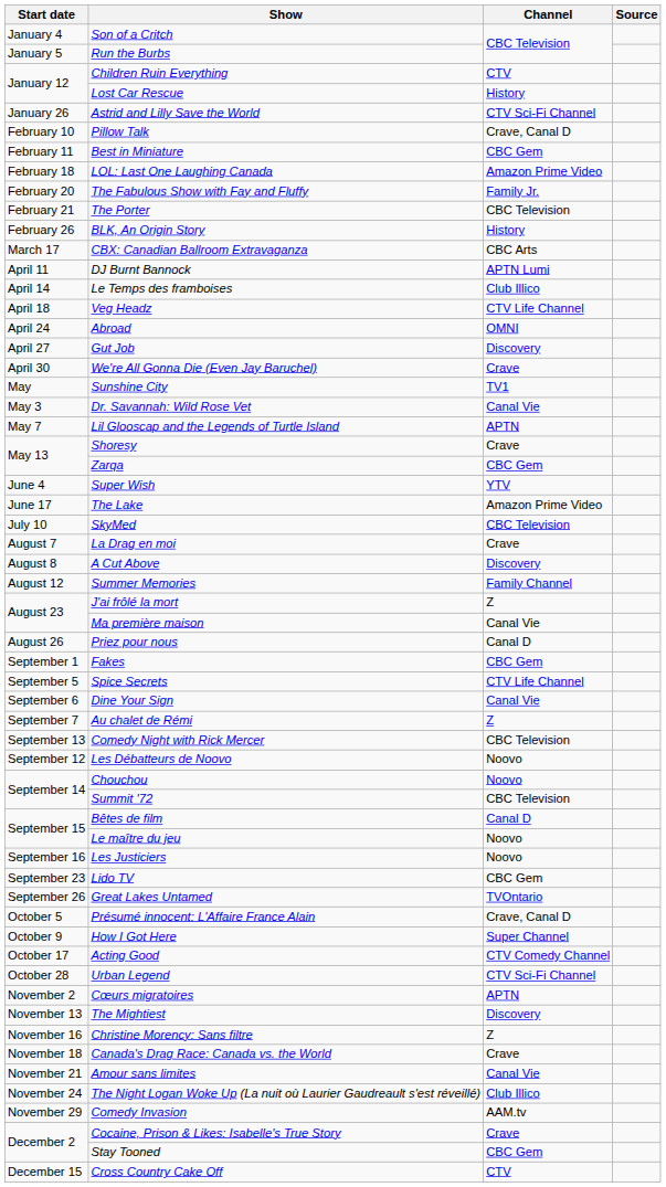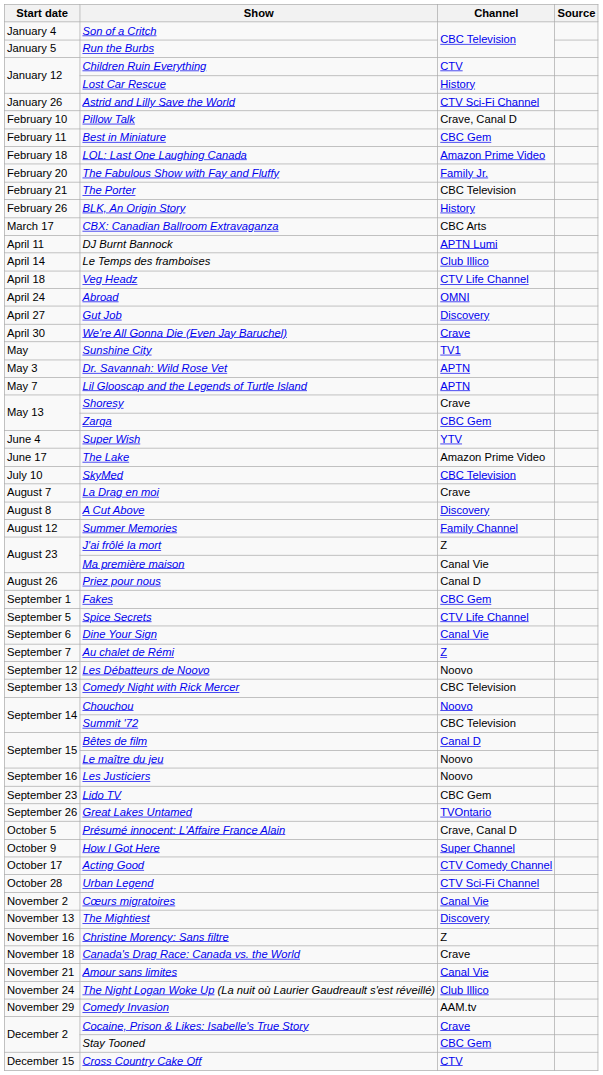Dr. Savannah: Wild Rose Vet | Channel: Canal Vie -> APTN
rows swapped: Comedy Night with Rick Mercer <-> Les Débatteurs de Noovo
Cœurs migratoires | Channel: APTN -> Canal Vie
